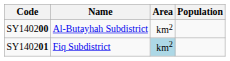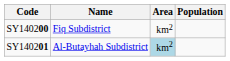SY140200 | Name: Al-Butayhah Subdistrict -> Fiq Subdistrict
SY140201 | Name: Fiq Subdistrict -> Al-Butayhah Subdistrict
